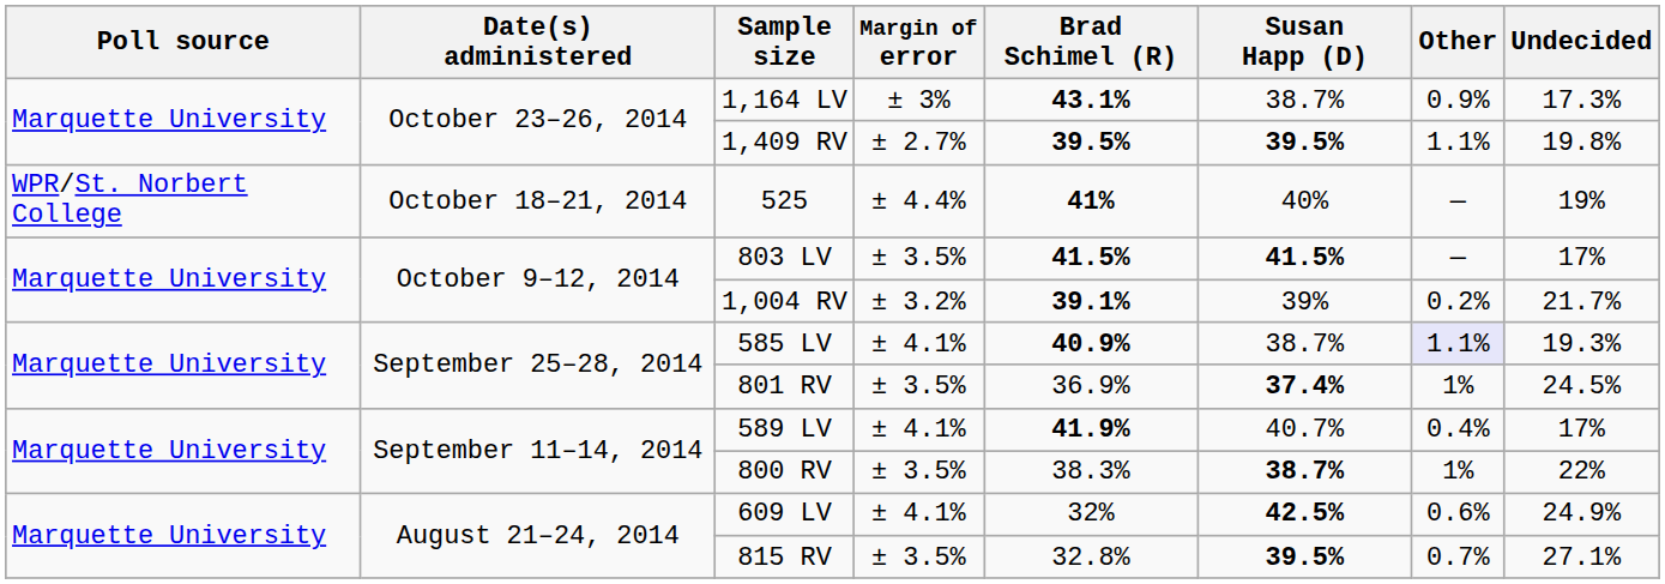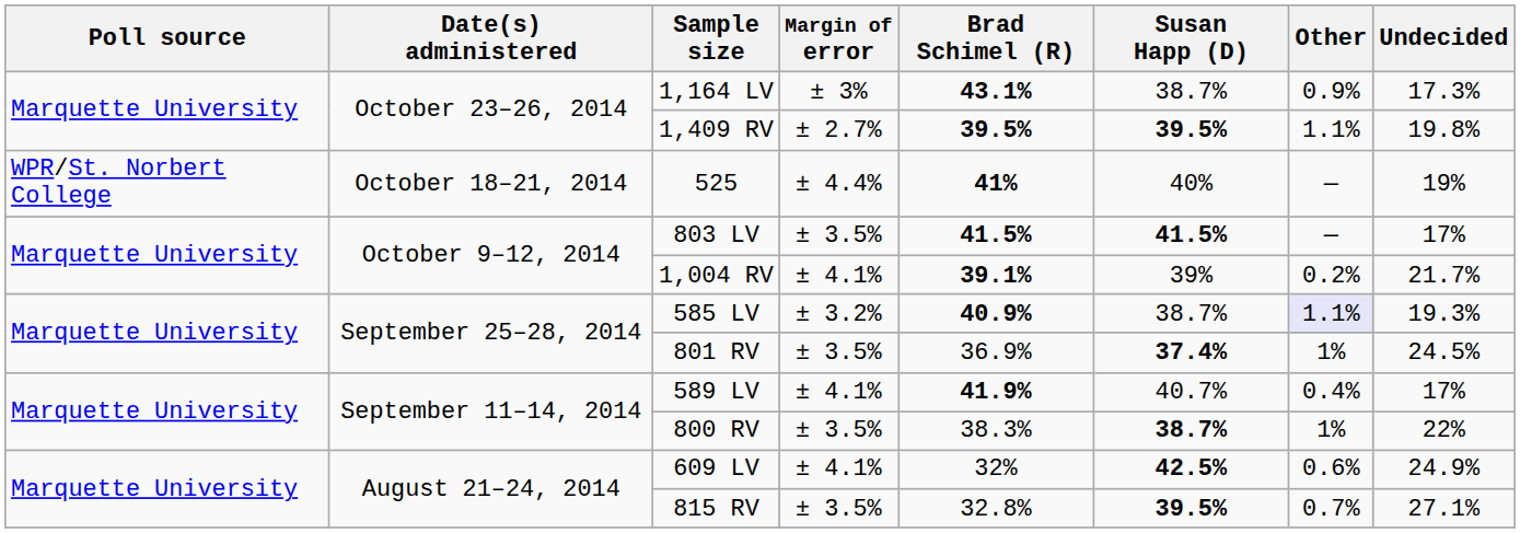1,004 RV | Margin of error: ± 3.2% -> ± 4.1%
585 LV | Margin of error: ± 4.1% -> ± 3.2%
